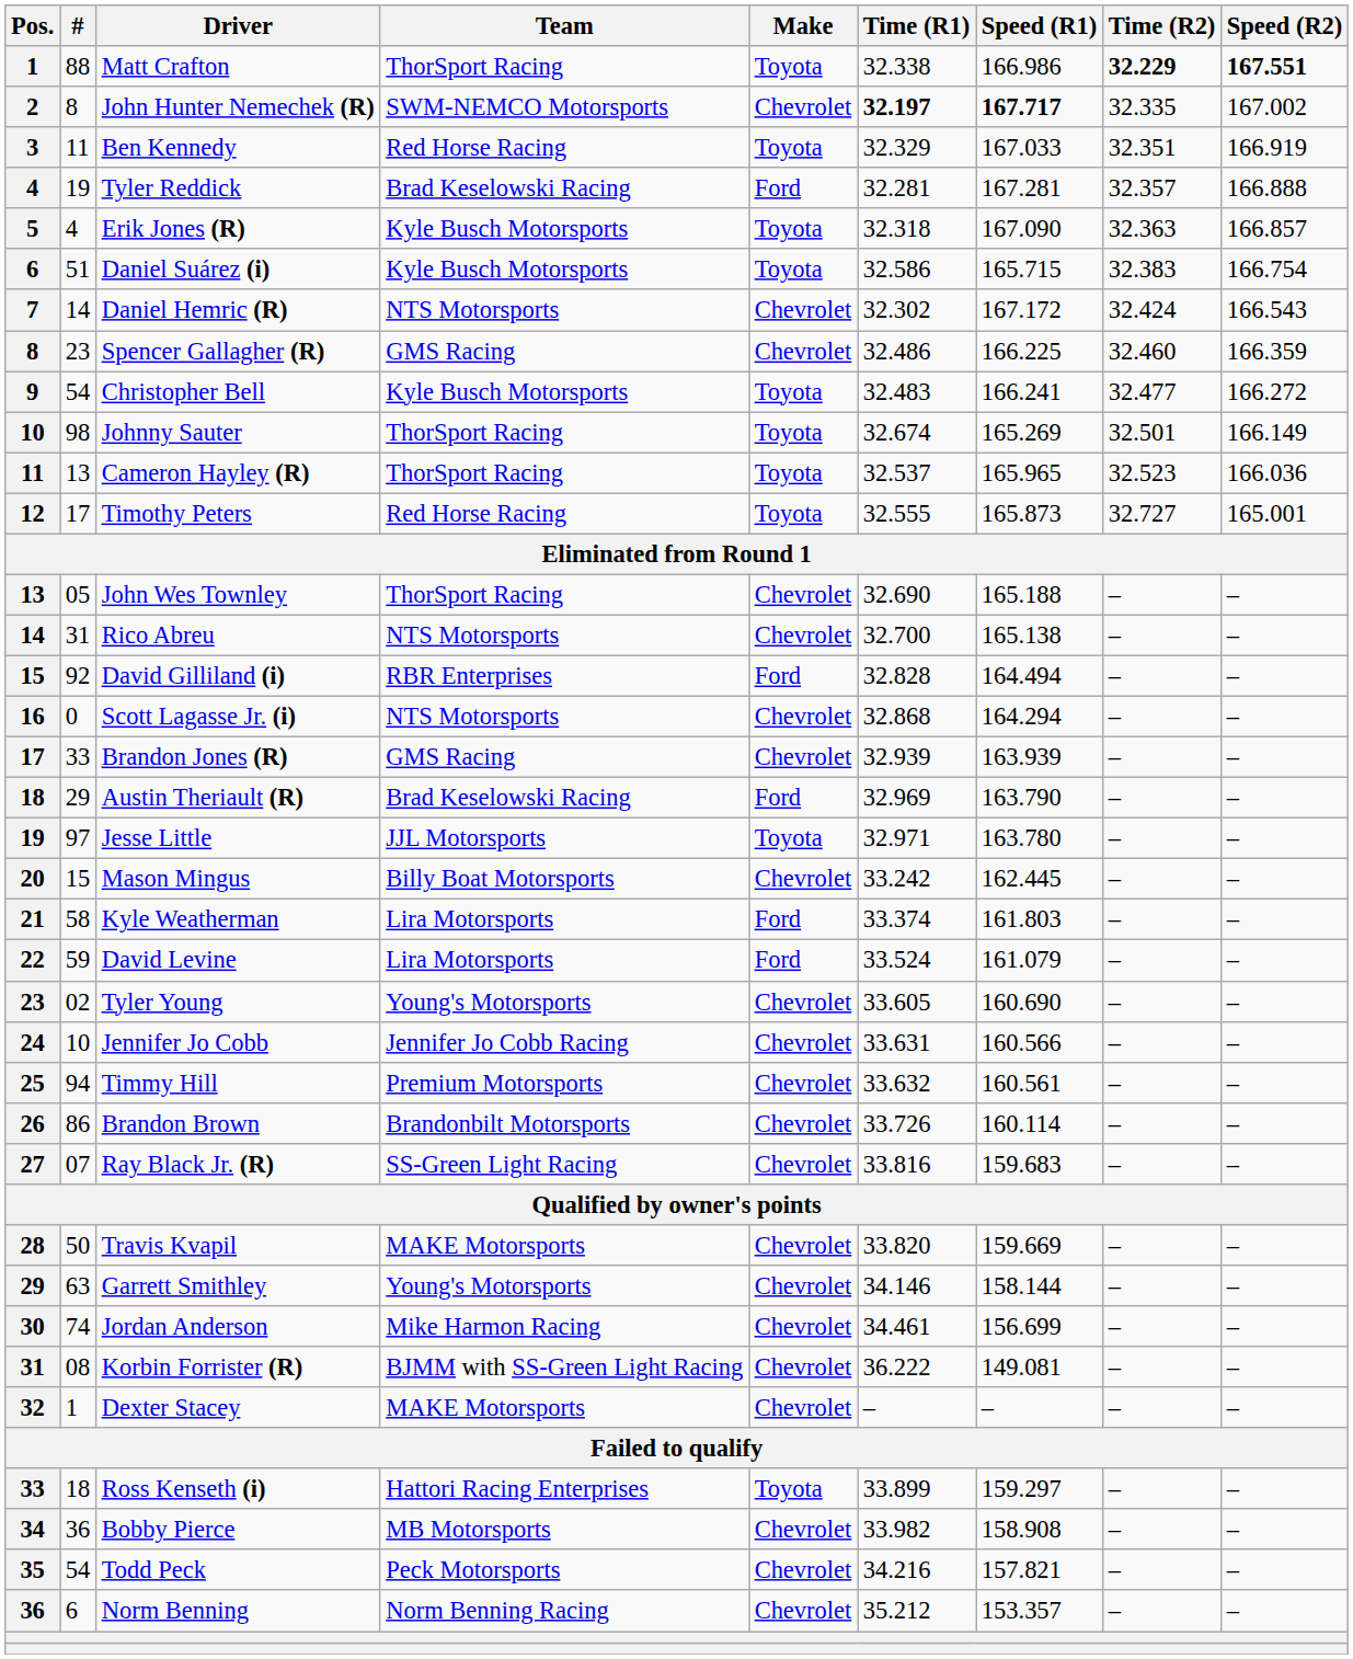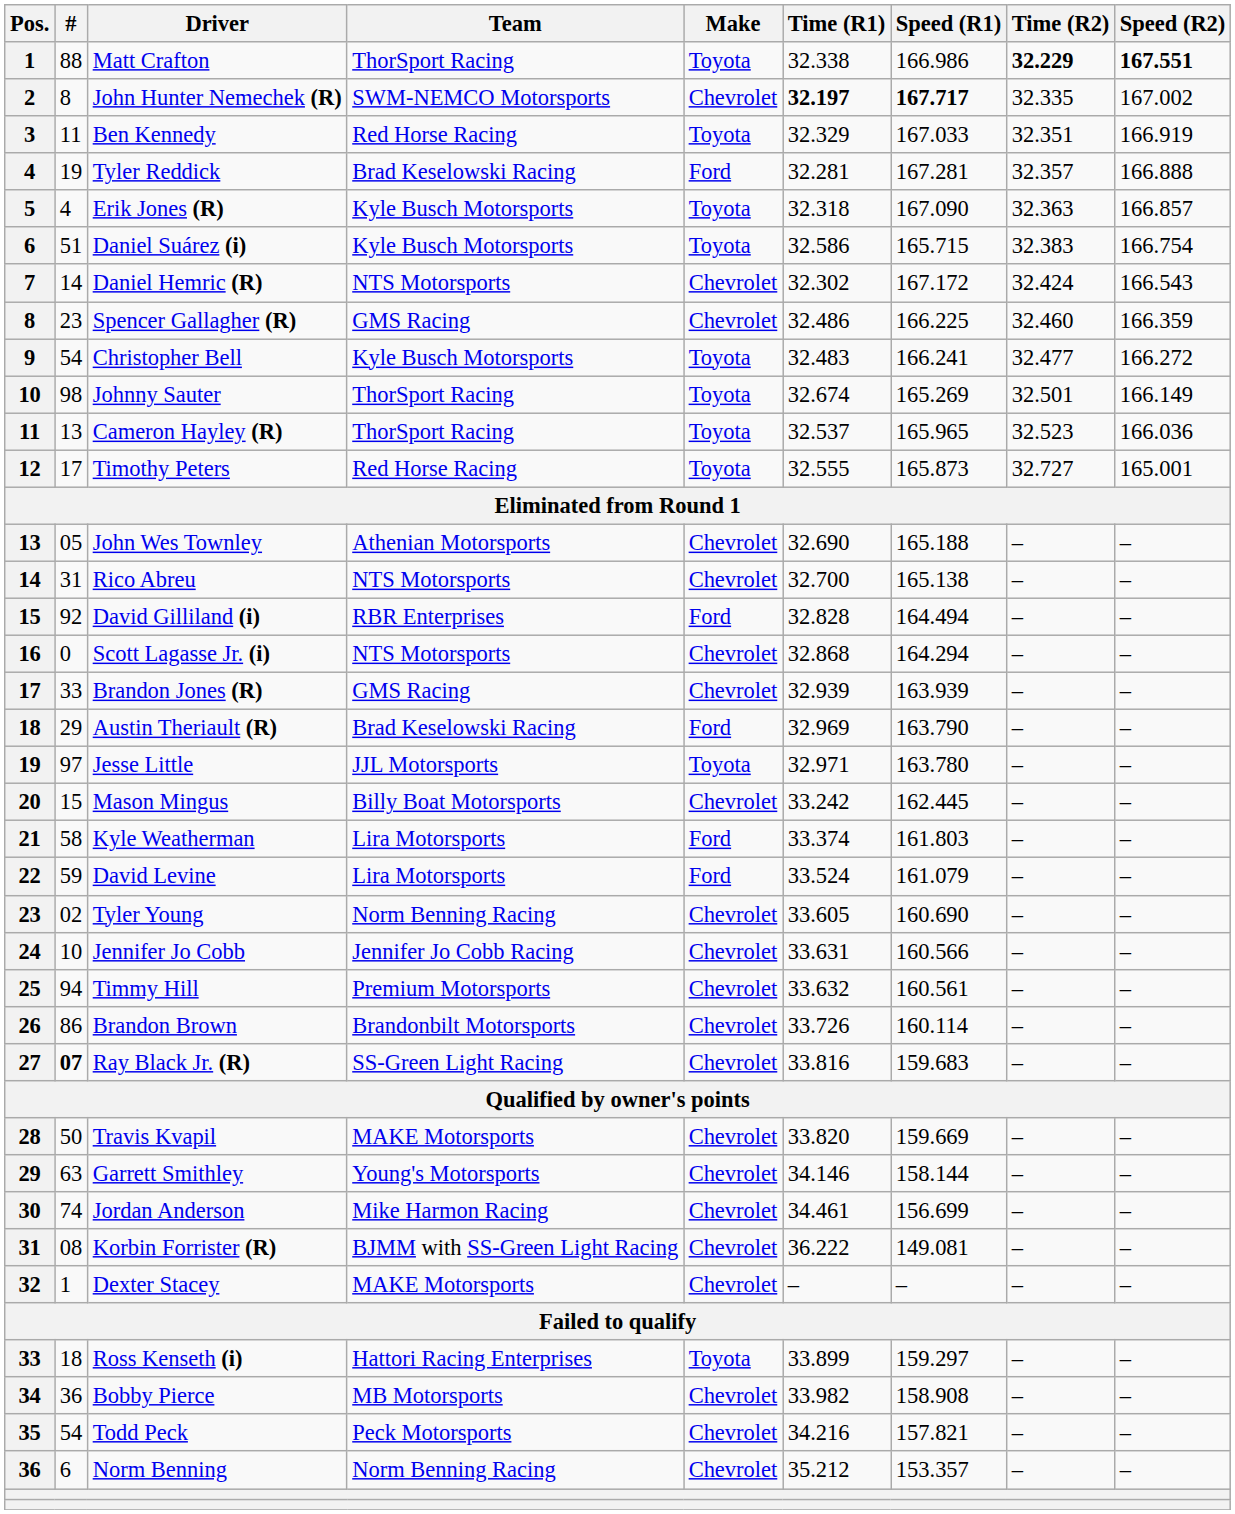John Wes Townley | Team: ThorSport Racing -> Athenian Motorsports
Tyler Young | Team: Young's Motorsports -> Norm Benning Racing
Ray Black Jr. (R) | #: normal -> bold
